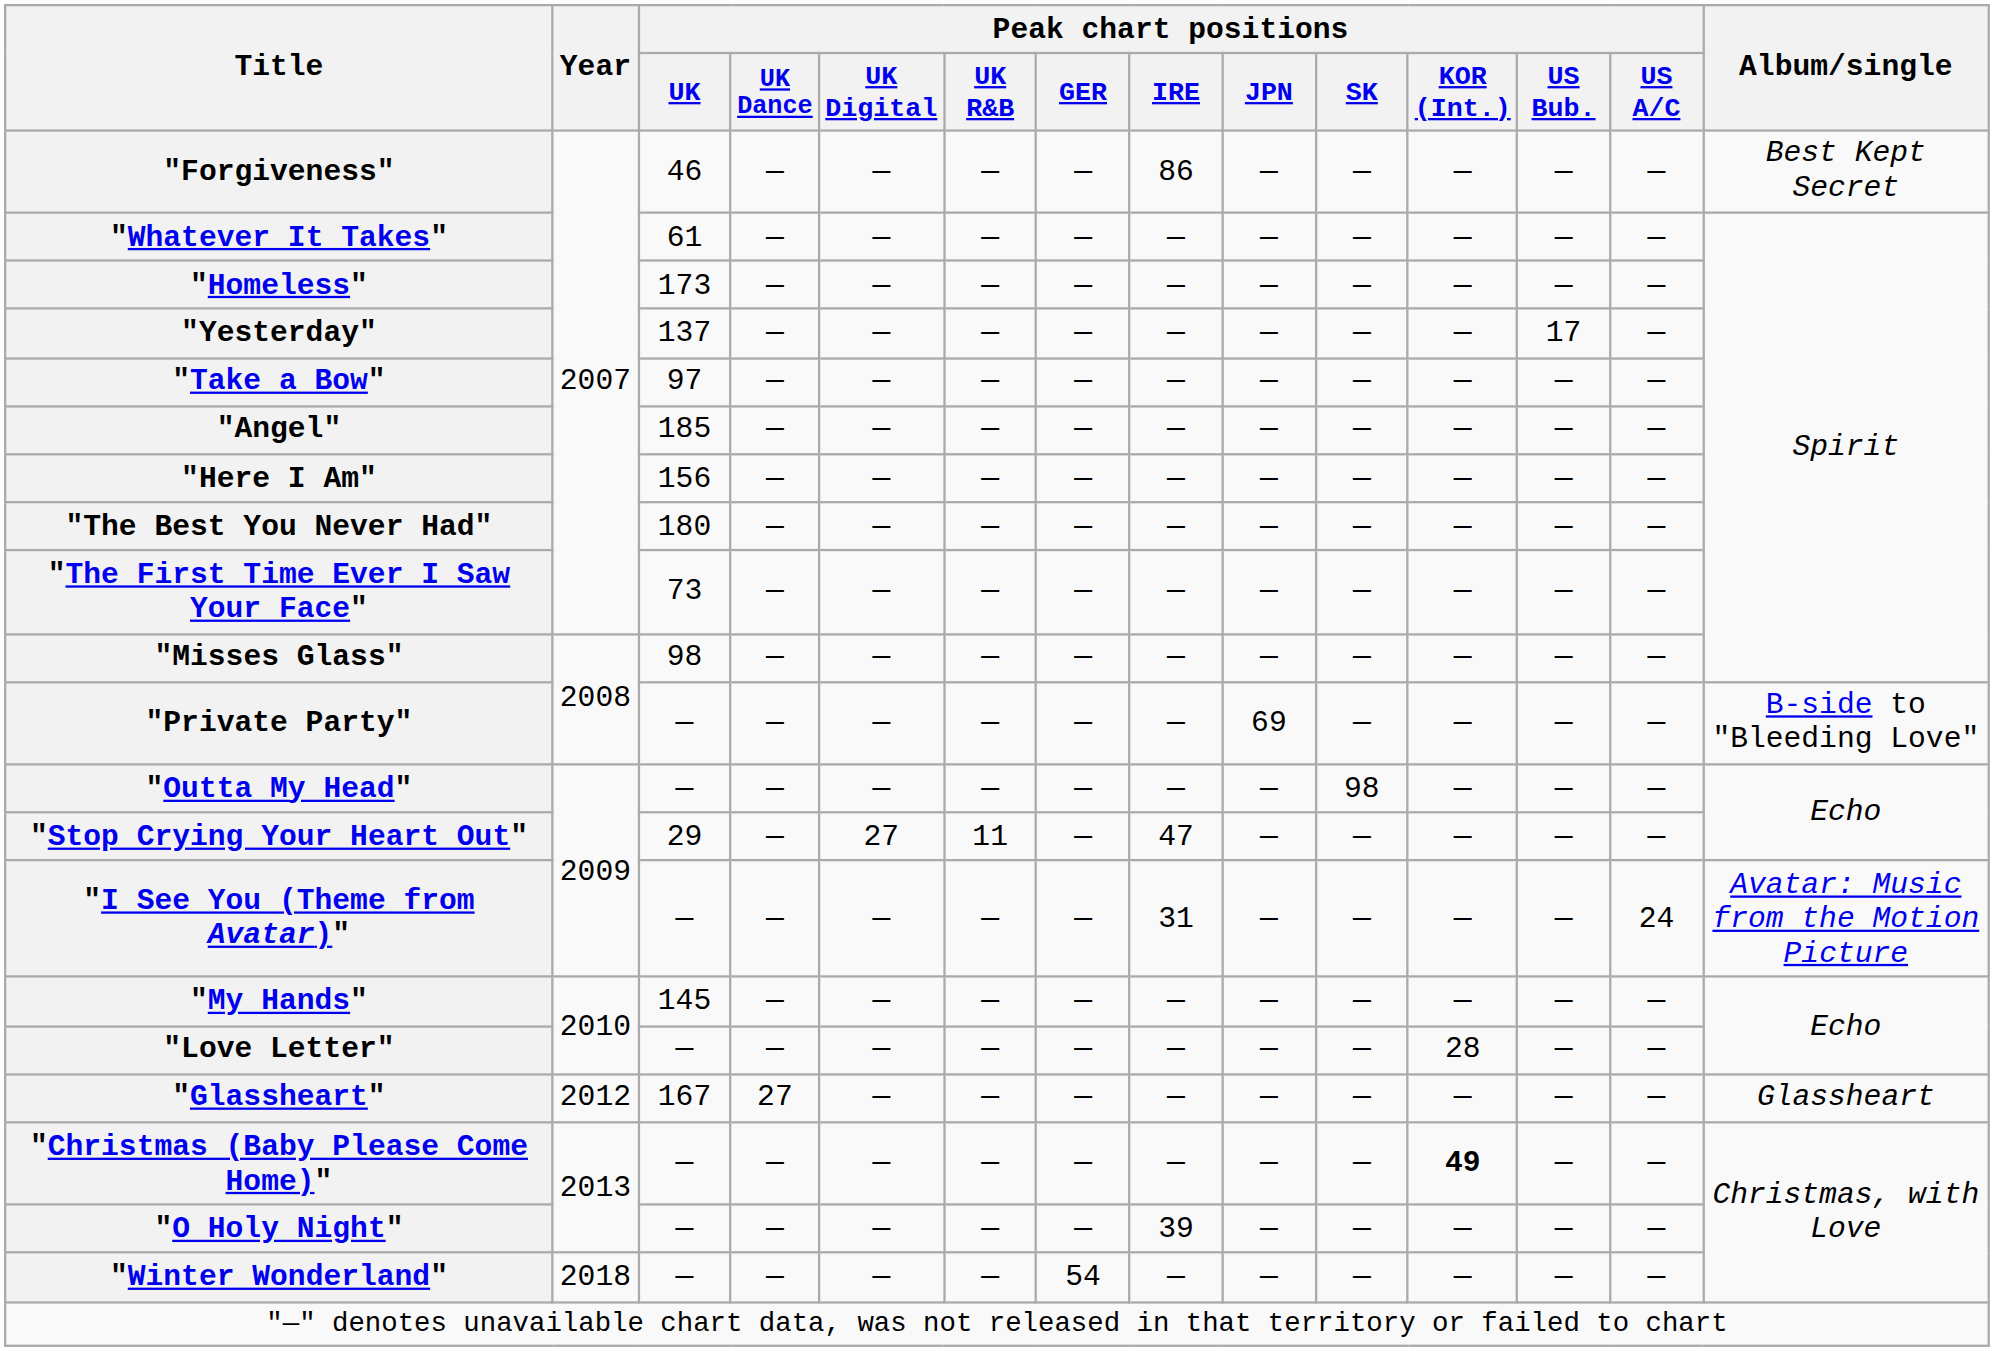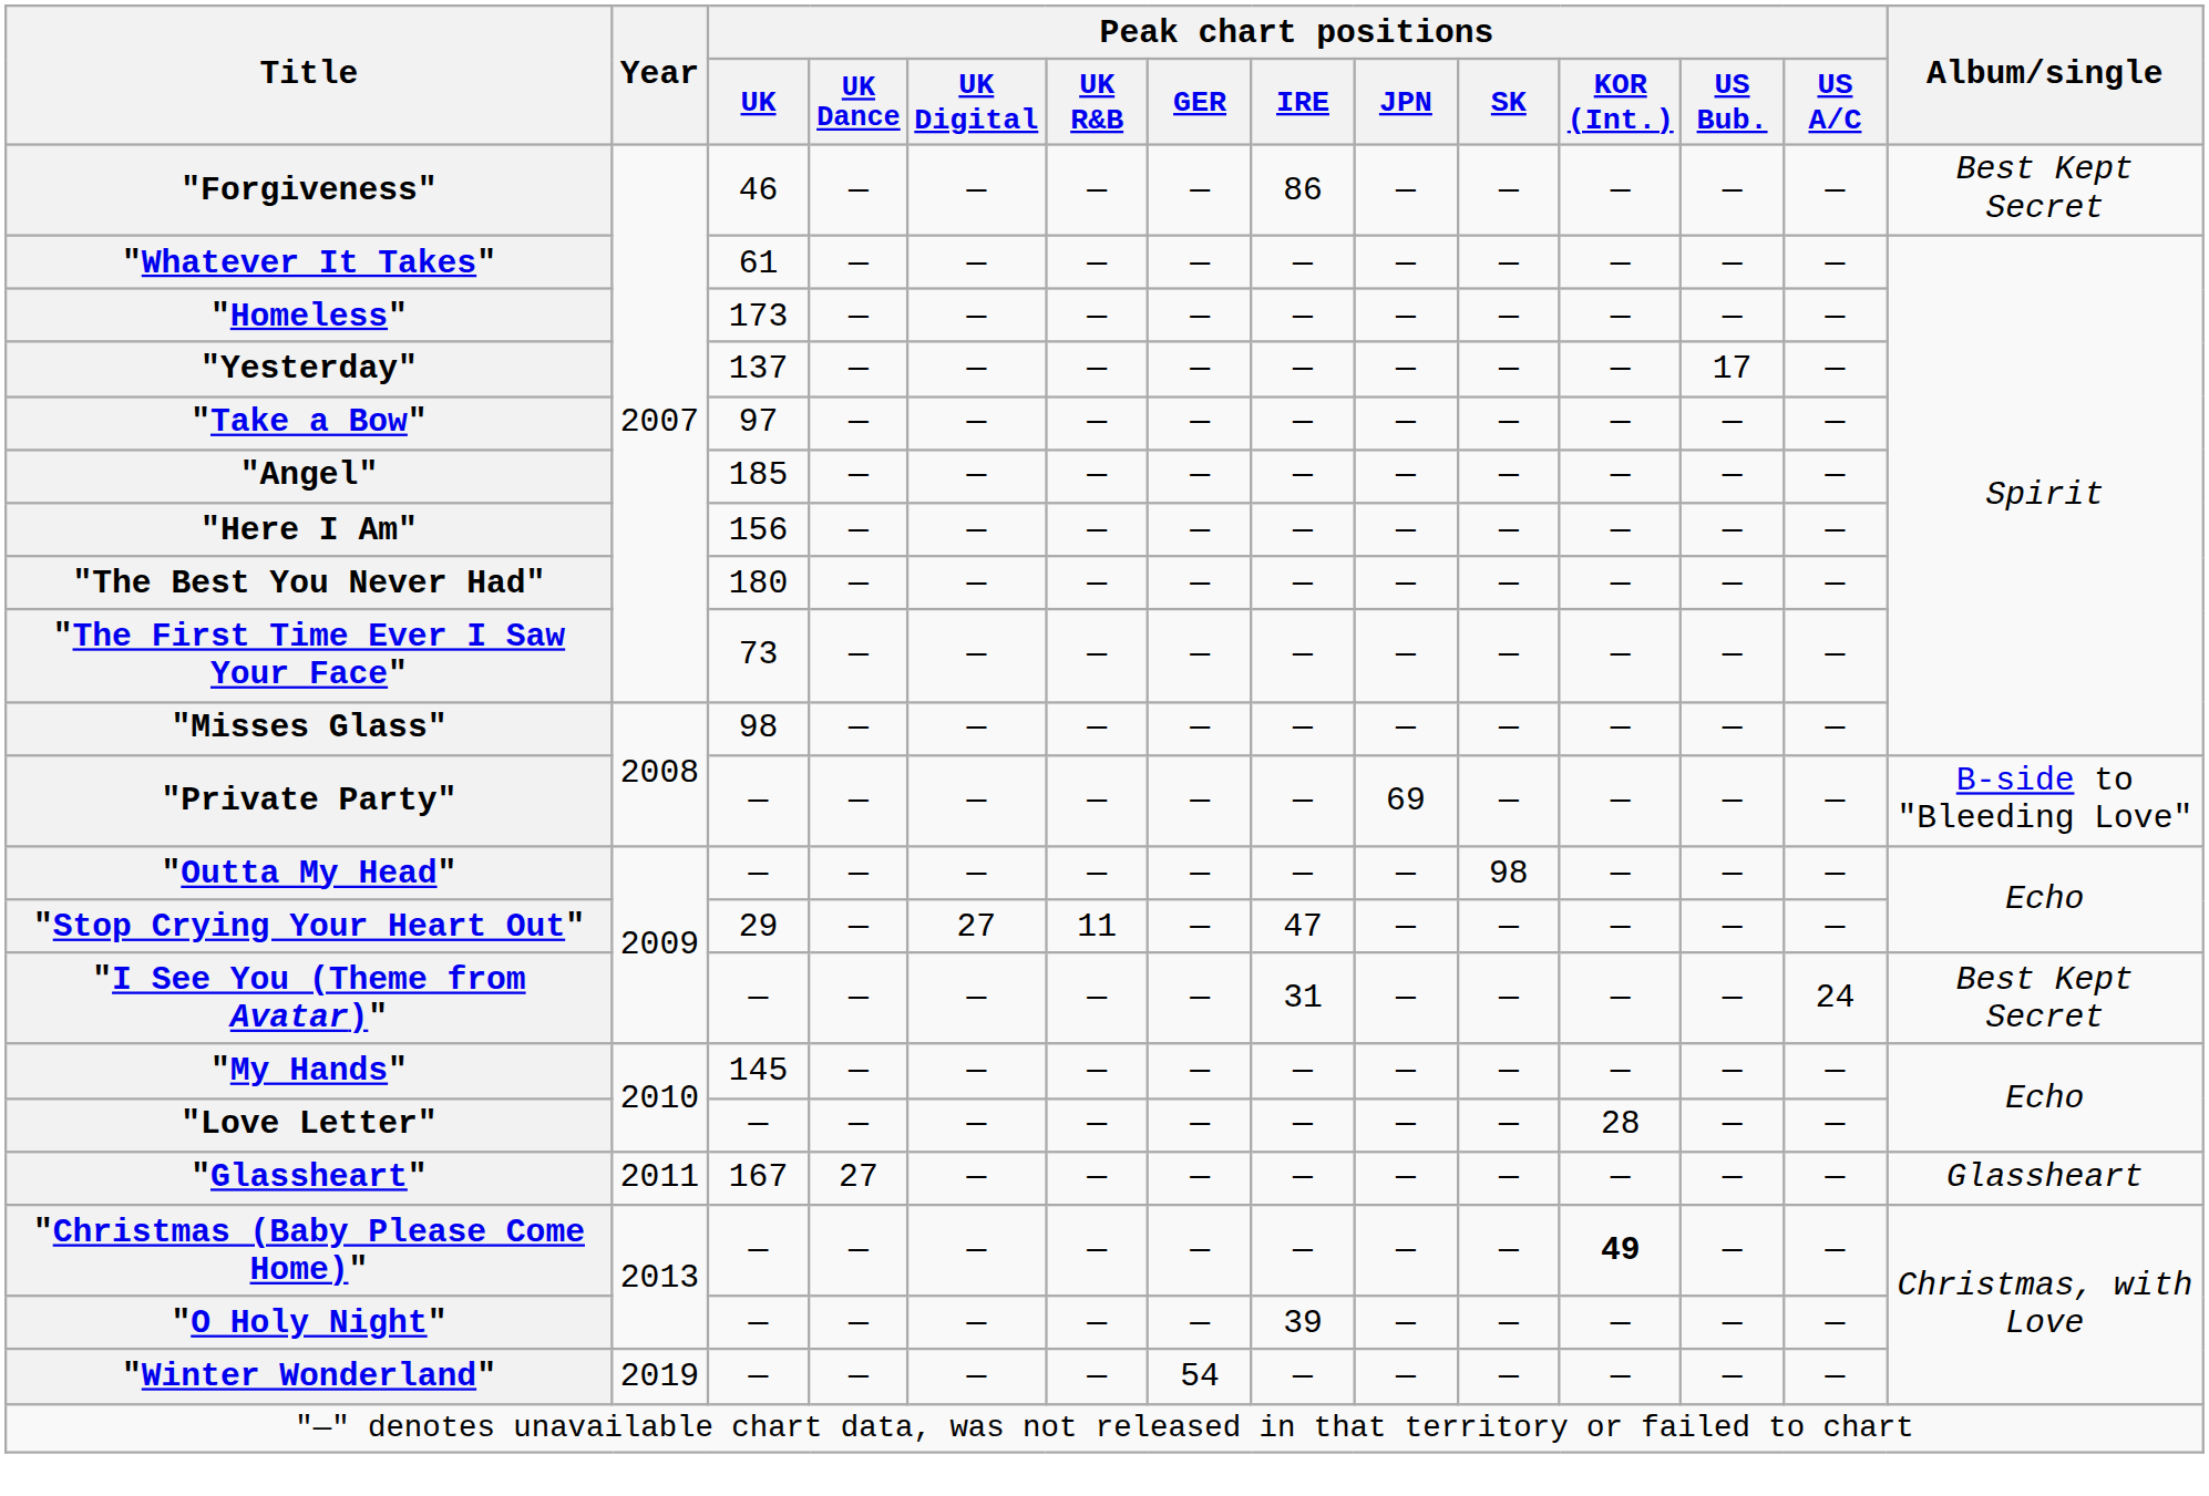"I See You (Theme from Avatar)" | Album/single: Avatar: Music from the Motion Picture -> Best Kept Secret
"Glassheart" | Year: 2012 -> 2011
"Winter Wonderland" | Year: 2018 -> 2019
